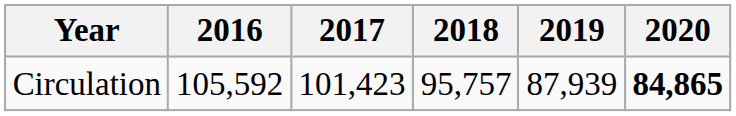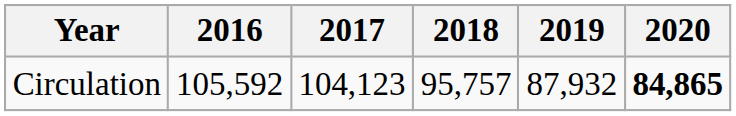Circulation | 2017: 101,423 -> 104,123
Circulation | 2019: 87,939 -> 87,932
